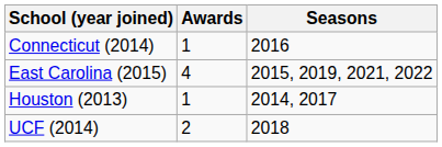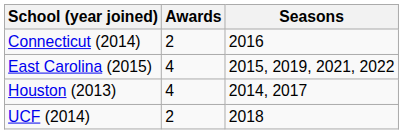Connecticut (2014) | Awards: 1 -> 2
Houston (2013) | Awards: 1 -> 4
